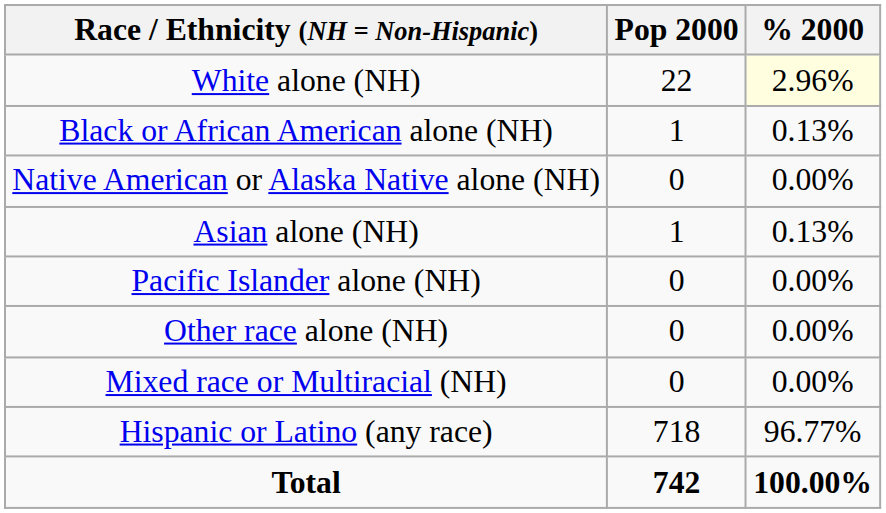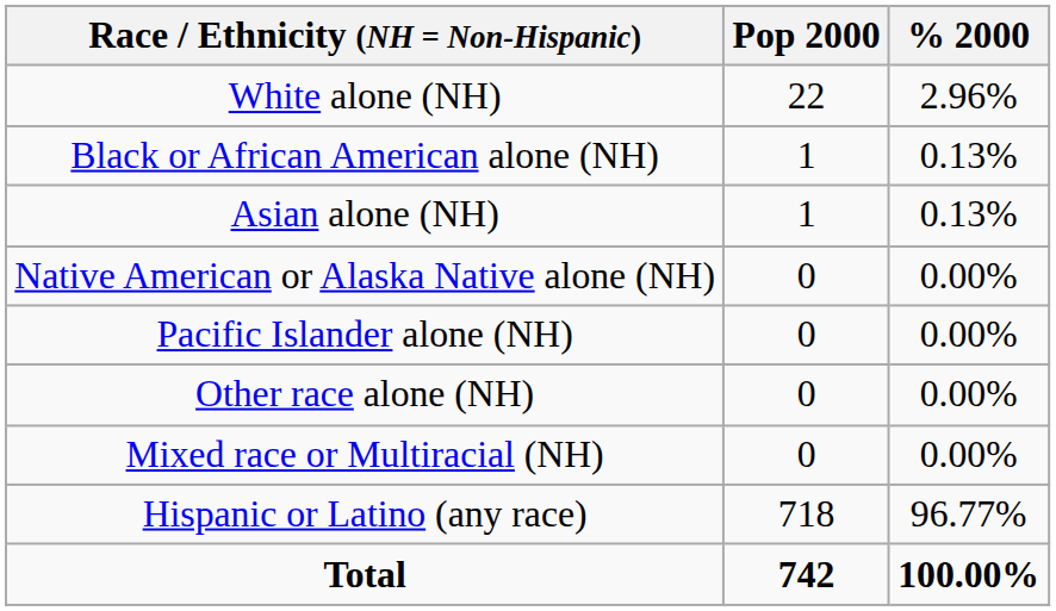White alone (NH) | % 2000: lightyellow background -> no background
rows swapped: Native American or Alaska Native alone (NH) <-> Asian alone (NH)
